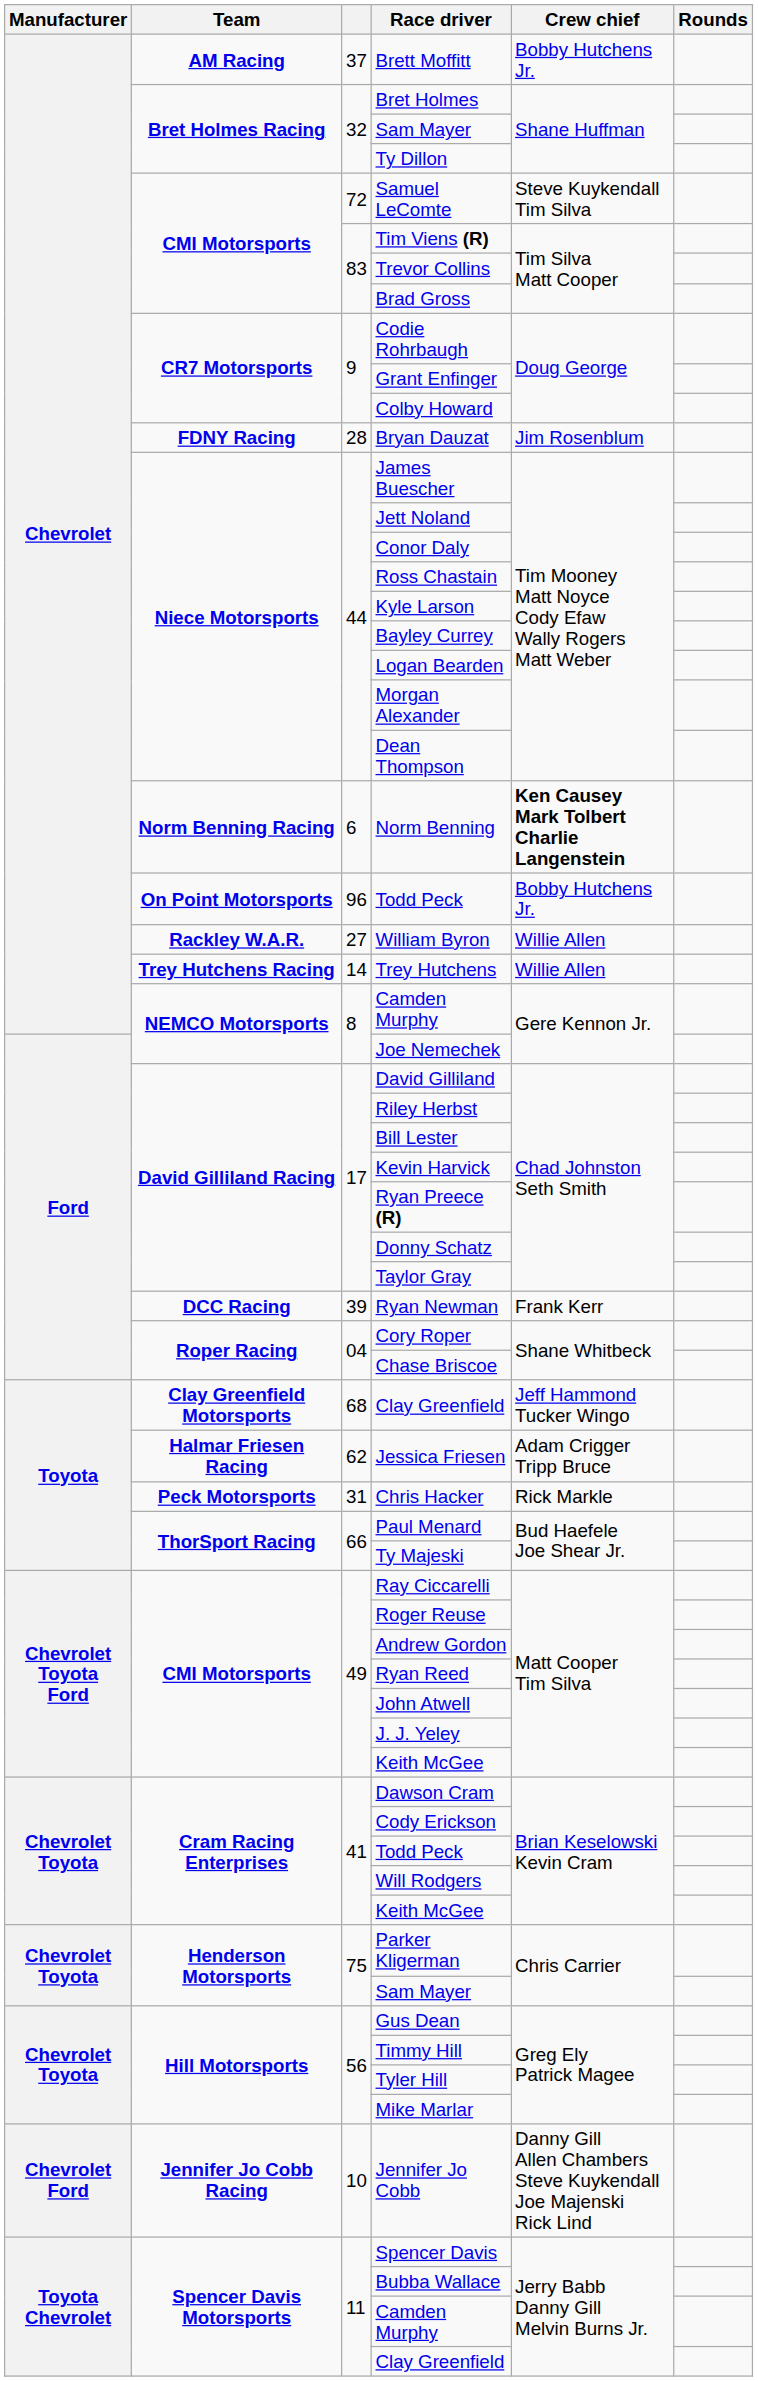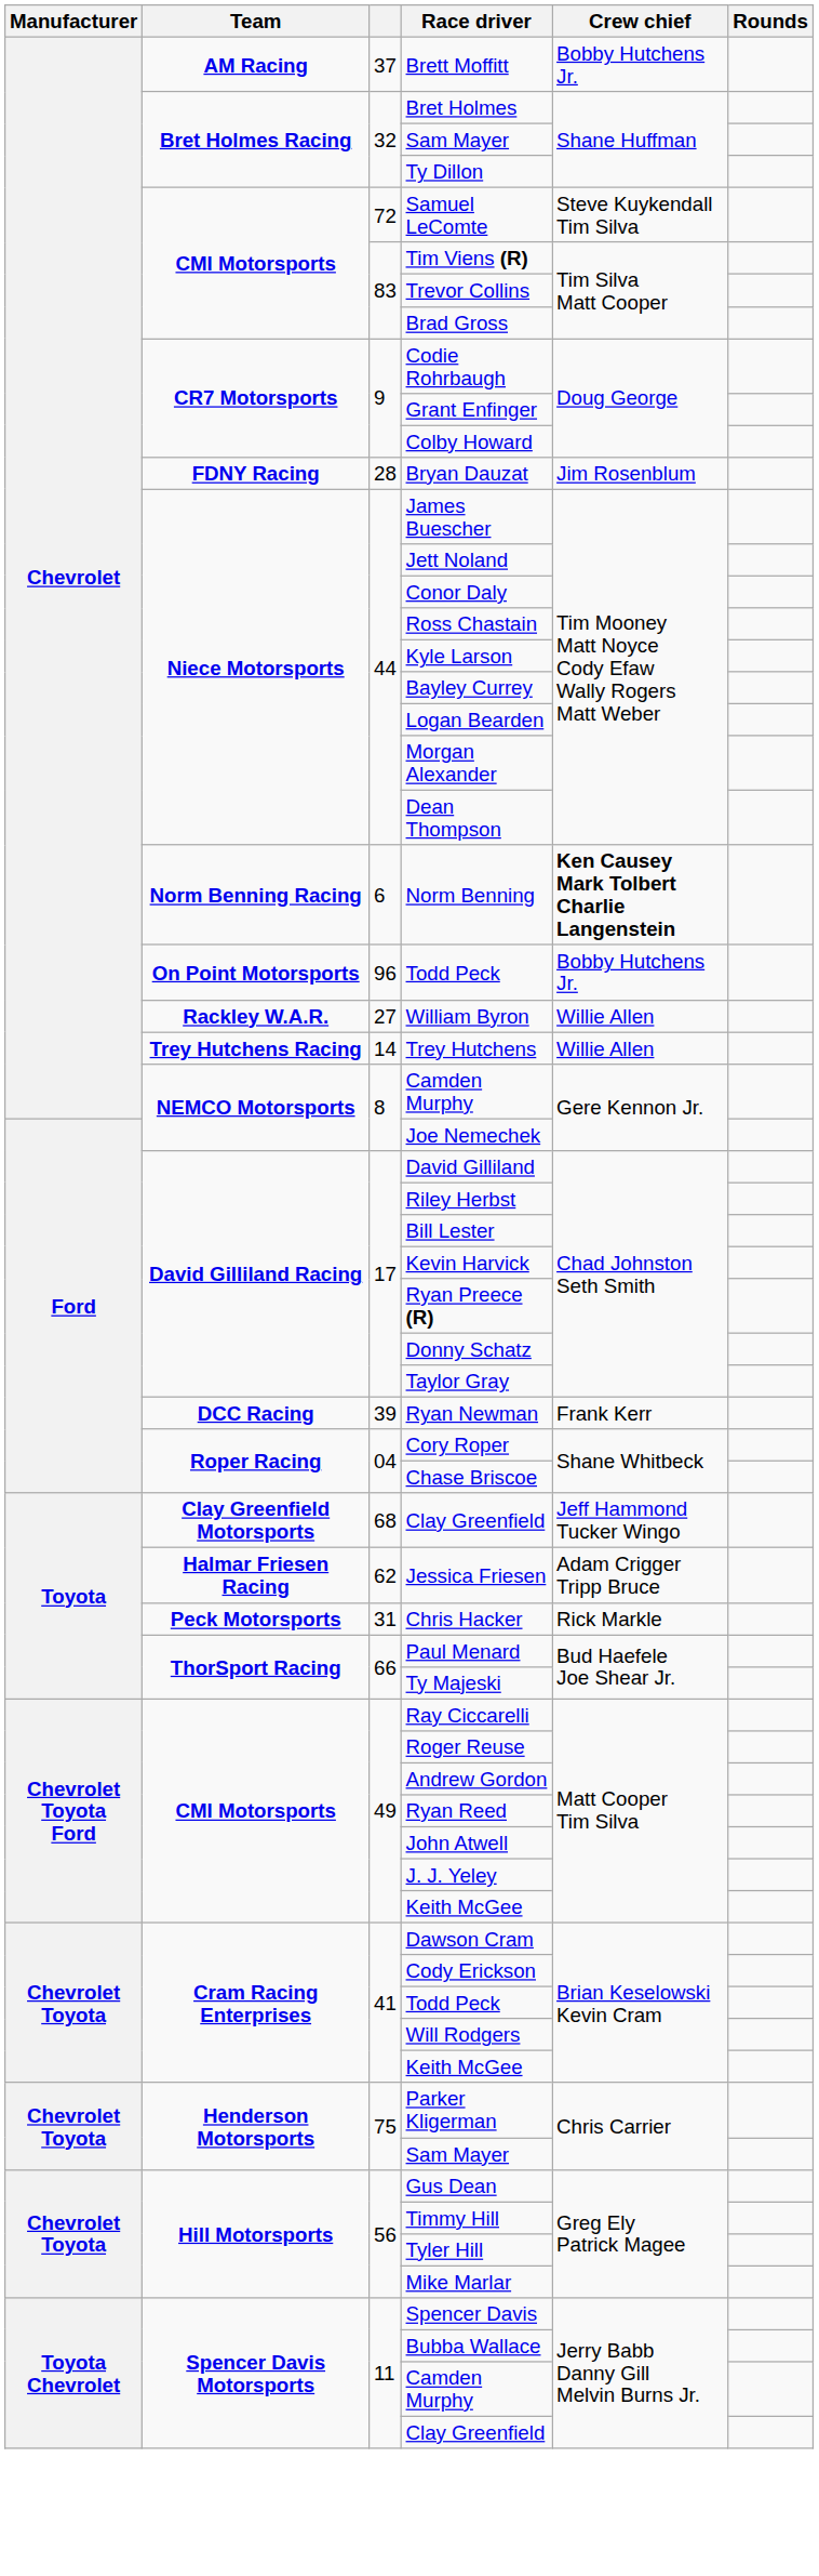- row: Chevrolet Ford | Jennifer Jo Cobb Racing | 10 | Jennifer Jo Cobb | Danny Gill Allen Chambers Steve Kuykendall Joe Majenski Rick Lind
